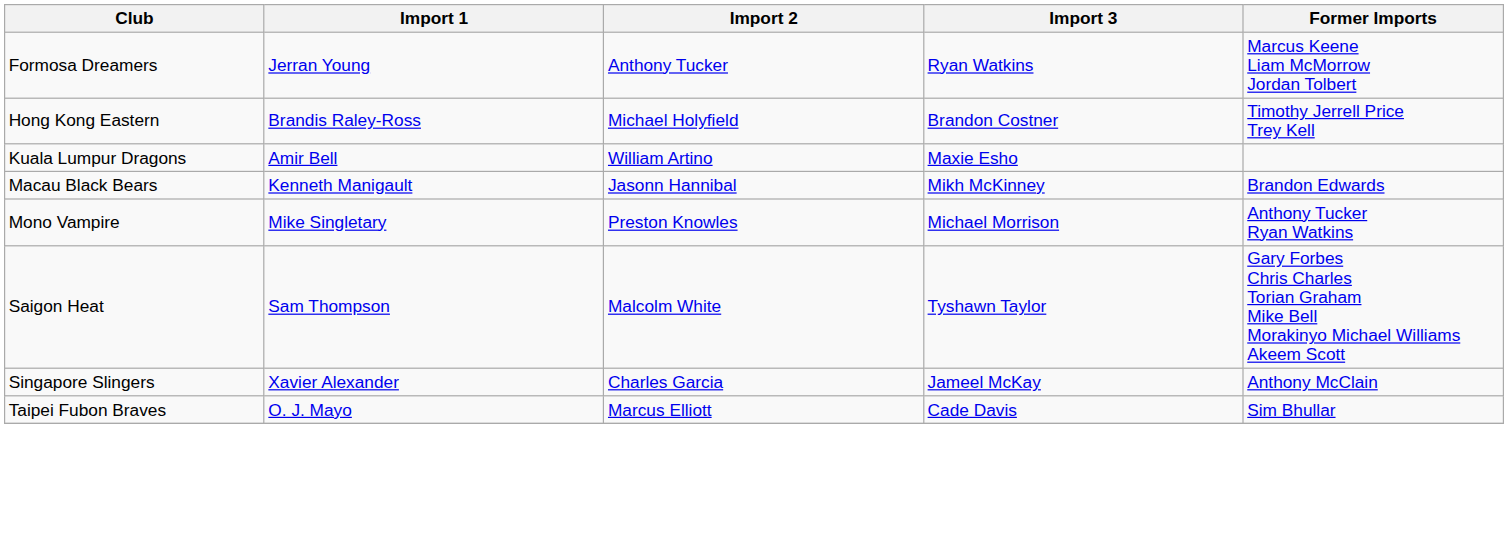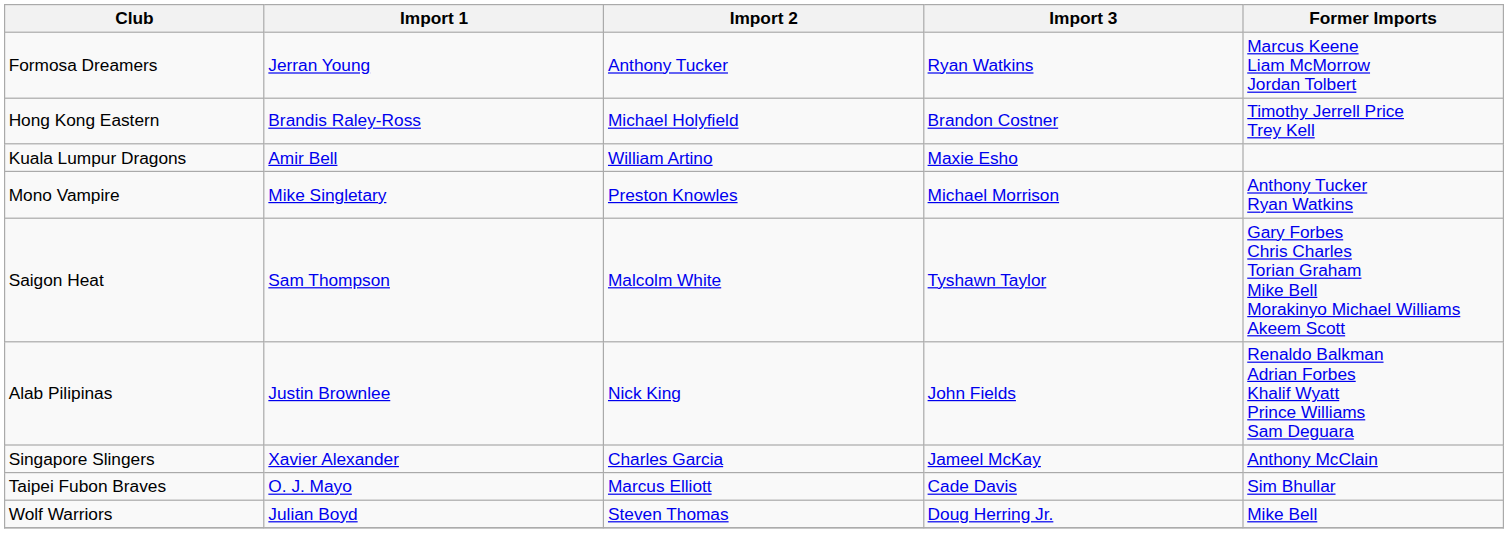- row: Macau Black Bears | Kenneth Manigault | Jasonn Hannibal | Mikh McKinney | Brandon Edwards
+ row: Alab Pilipinas | Justin Brownlee | Nick King | John Fields | Renaldo Balkman Adrian Forbes Khalif Wyatt Prince Williams Sam Deguara
+ row: Wolf Warriors | Julian Boyd | Steven Thomas | Doug Herring Jr. | Mike Bell
